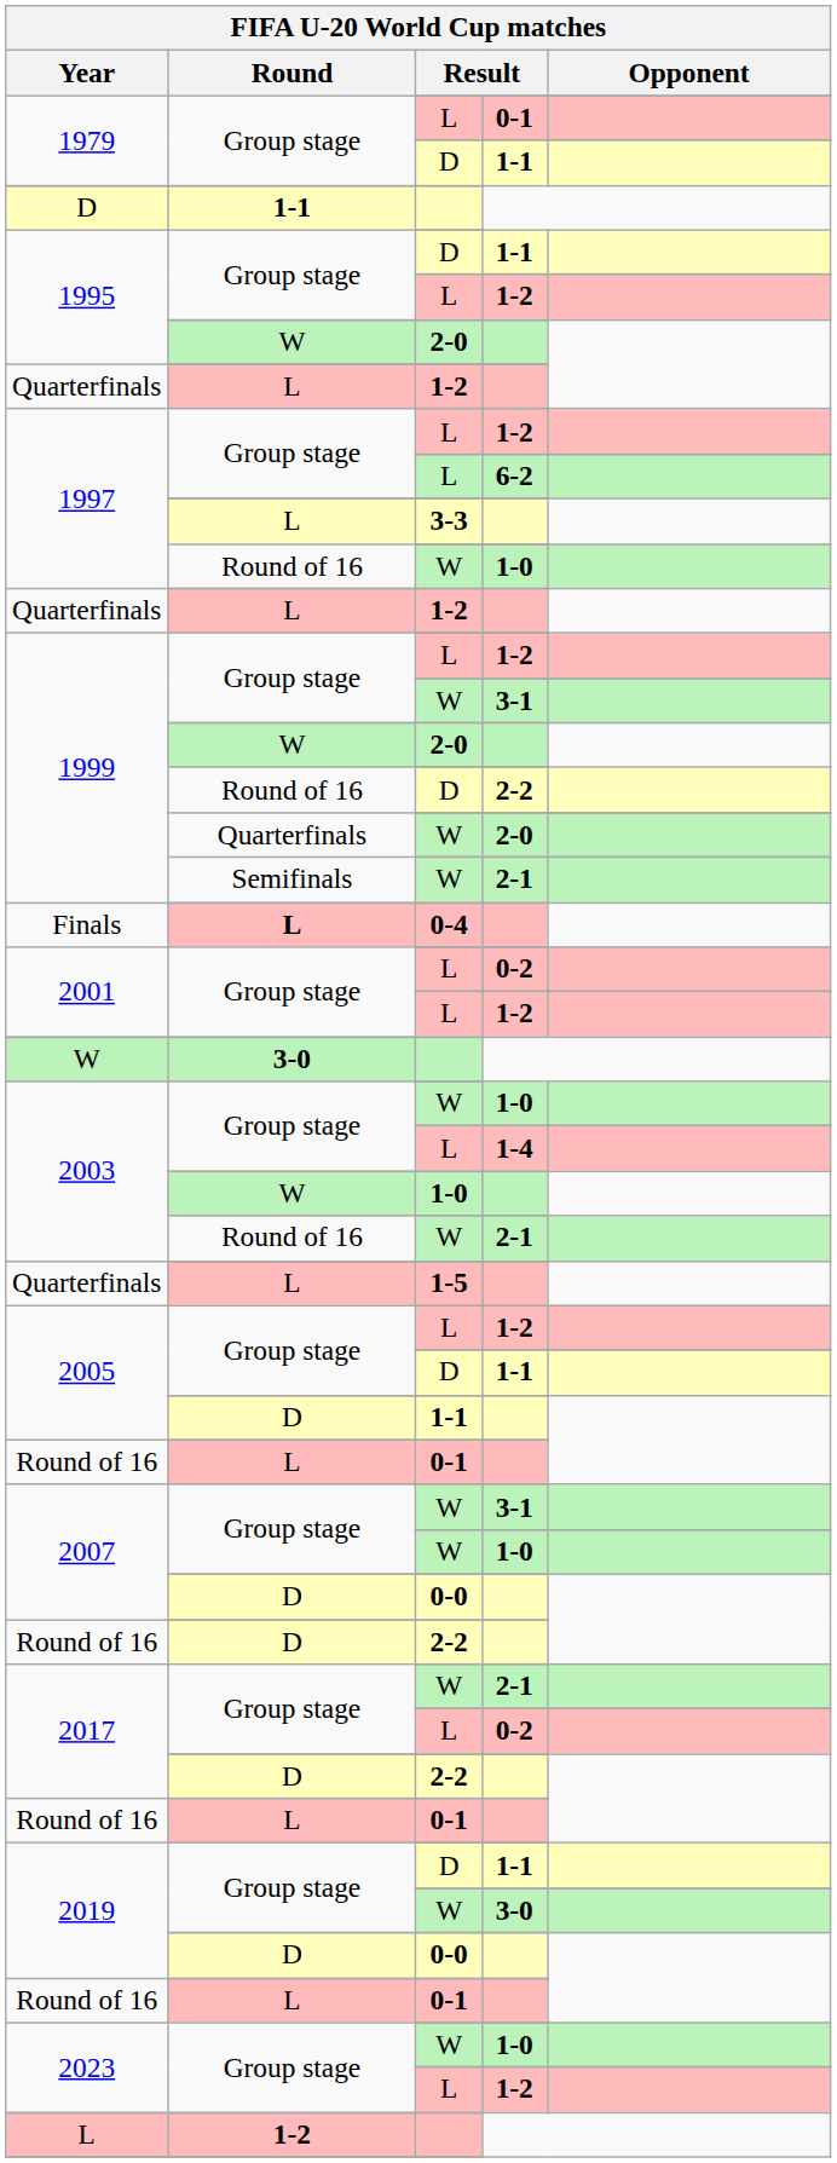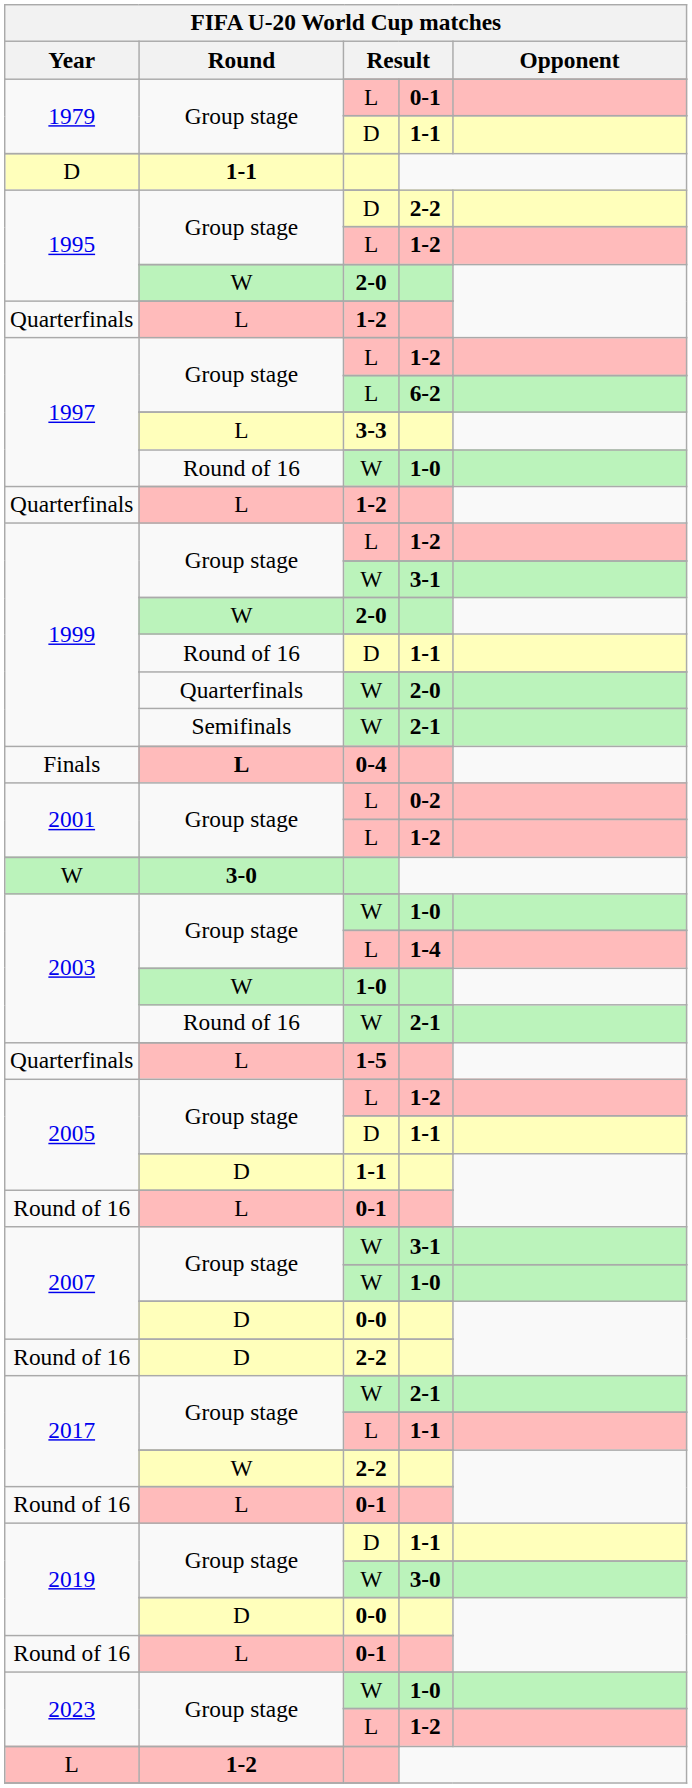1995 / D | column 4: 1-1 -> 2-2
1999 / D | column 4: 2-2 -> 1-1
2017 / L | column 4: 0-2 -> 1-1
2017 / 2-2 | Round: D -> W
